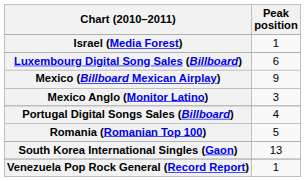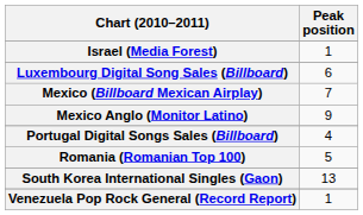Mexico (Billboard Mexican Airplay) | Peak position: 9 -> 7
Mexico Anglo (Monitor Latino) | Peak position: 3 -> 9
